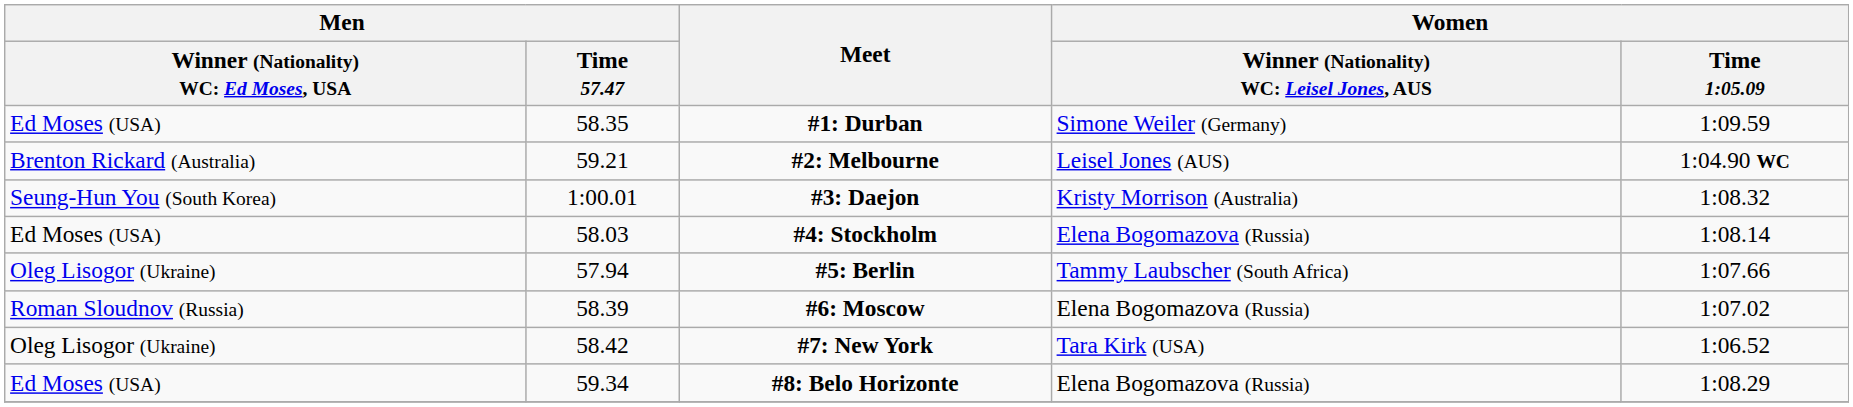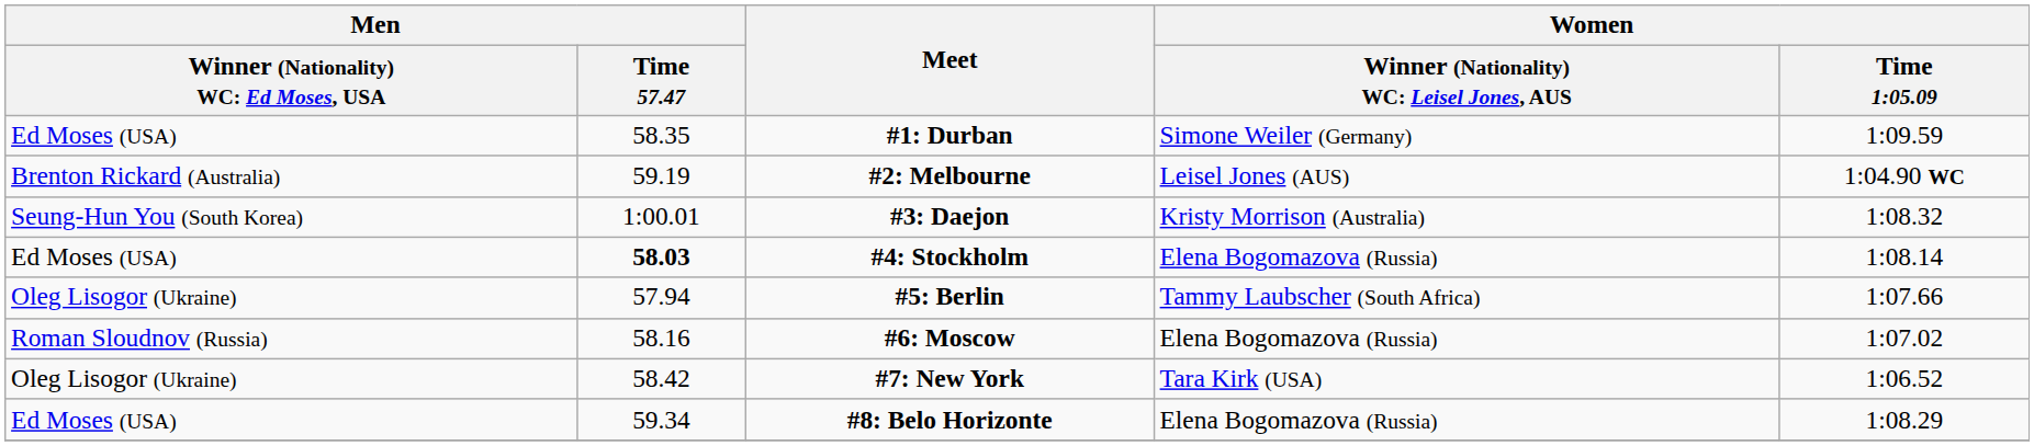#2: Melbourne | Men / Time 57.47: 59.21 -> 59.19
#4: Stockholm | Men / Time 57.47: normal -> bold
#6: Moscow | Men / Time 57.47: 58.39 -> 58.16
